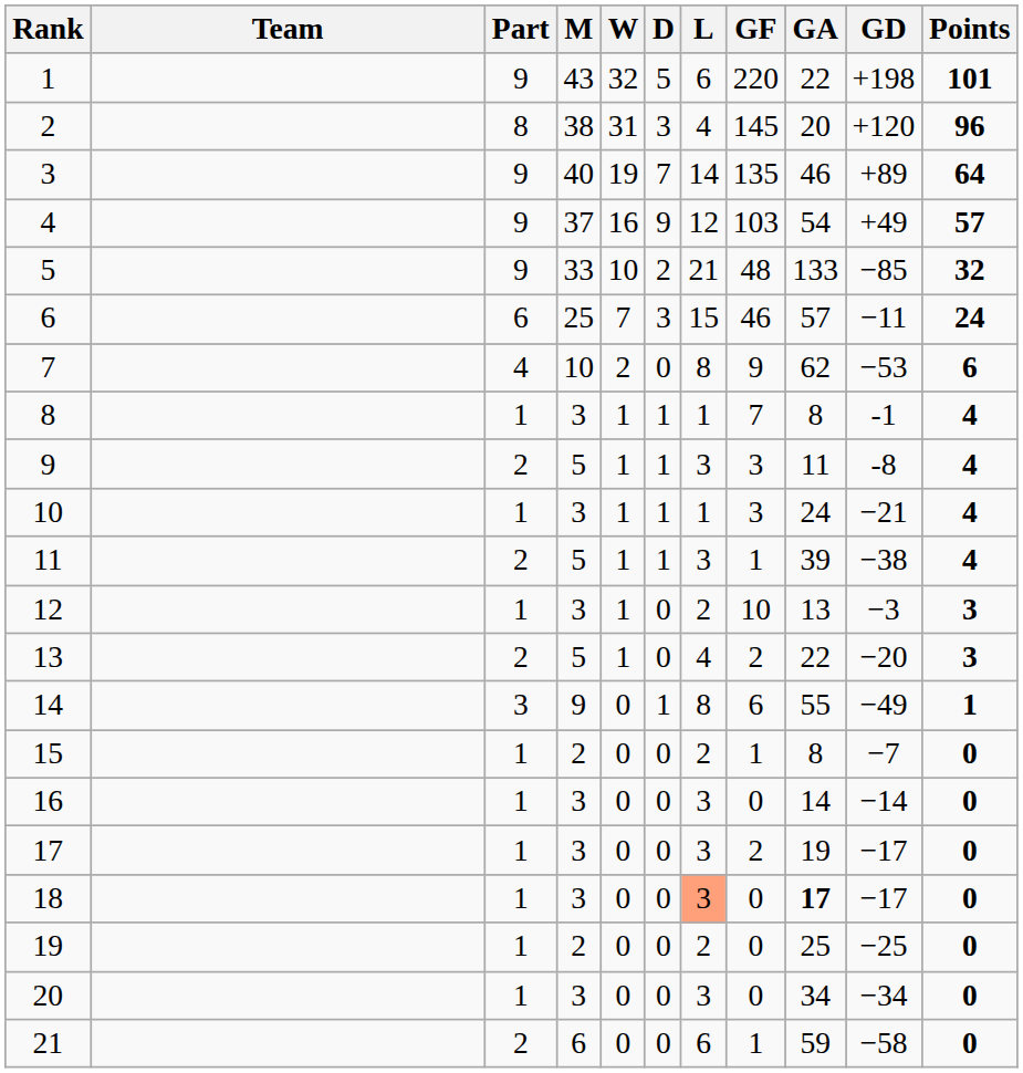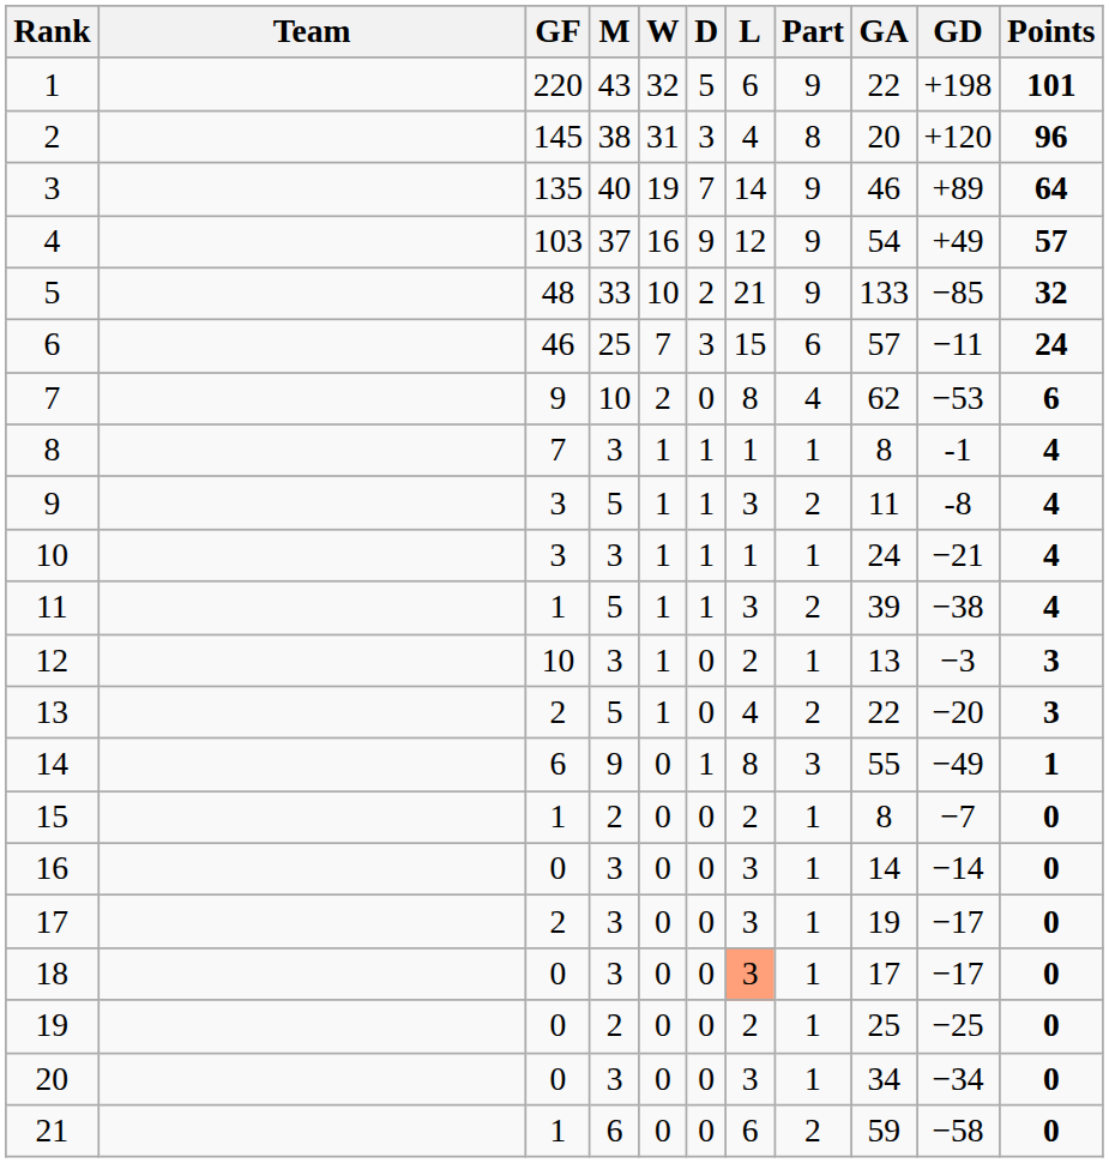columns swapped: Part <-> GF
18 | GA: bold -> normal
